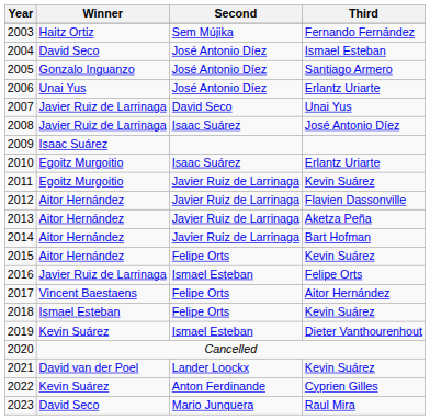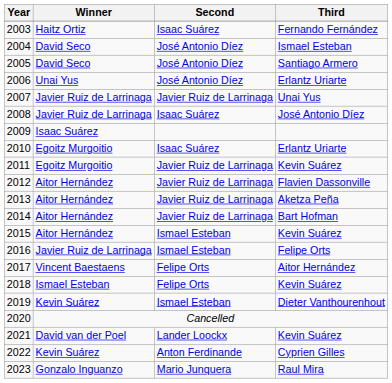2003 | Second: Sem Mújika -> Isaac Suárez
2005 | Winner: Gonzalo Inguanzo -> David Seco
2007 | Second: David Seco -> Javier Ruiz de Larrinaga
2015 | Second: Felipe Orts -> Ismael Esteban
2023 | Winner: David Seco -> Gonzalo Inguanzo
